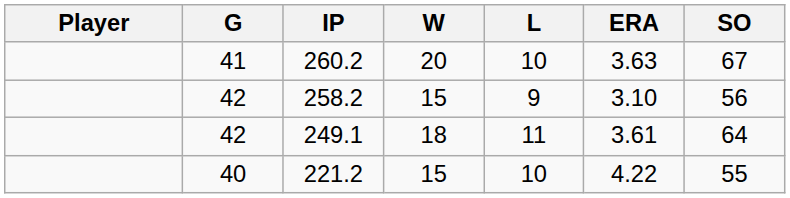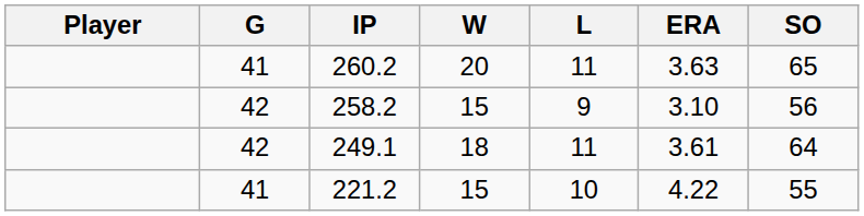260.2 | L: 10 -> 11
260.2 | SO: 67 -> 65
221.2 | G: 40 -> 41
